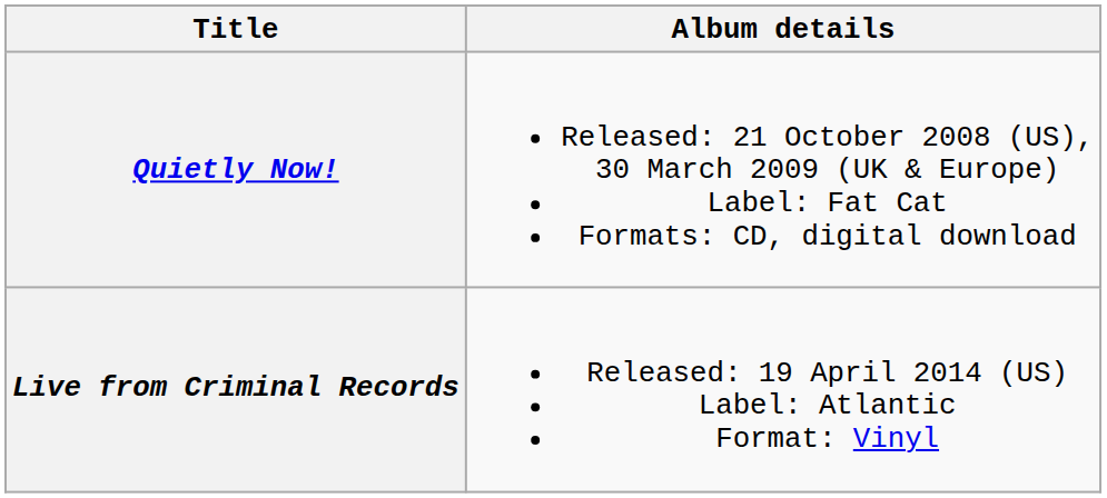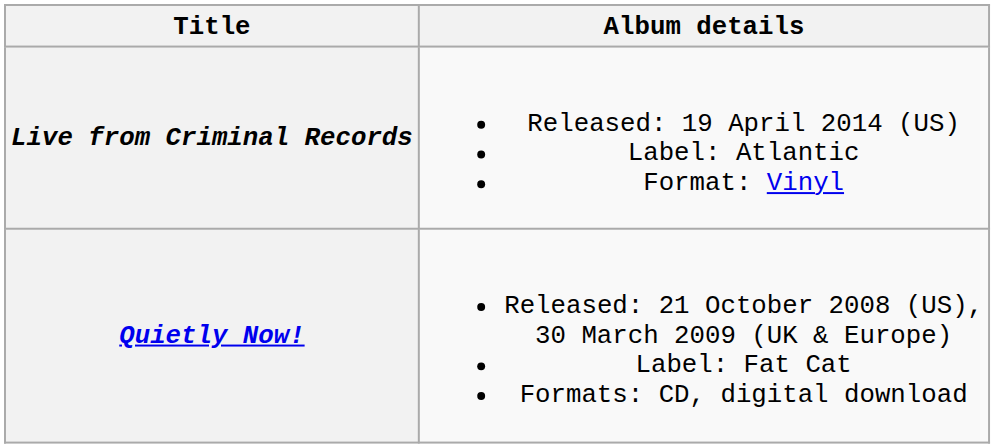rows swapped: Quietly Now! <-> Live from Criminal Records
